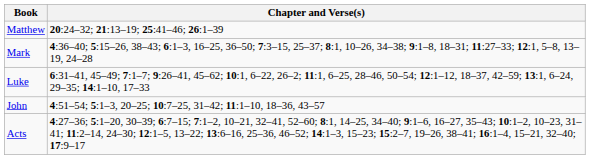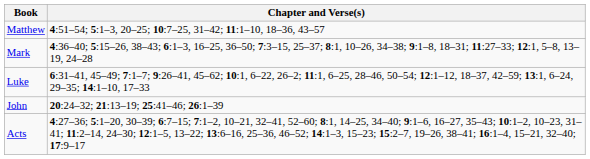Matthew | Chapter and Verse(s): 20:24–32; 21:13–19; 25:41–46; 26:1–39 -> 4:51–54; 5:1–3, 20–25; 10:7–25, 31–42; 11:1–10, 18–36, 43–57
John | Chapter and Verse(s): 4:51–54; 5:1–3, 20–25; 10:7–25, 31–42; 11:1–10, 18–36, 43–57 -> 20:24–32; 21:13–19; 25:41–46; 26:1–39
